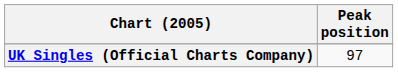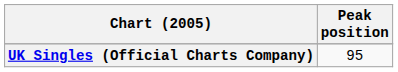UK Singles (Official Charts Company) | Peak position: 97 -> 95
